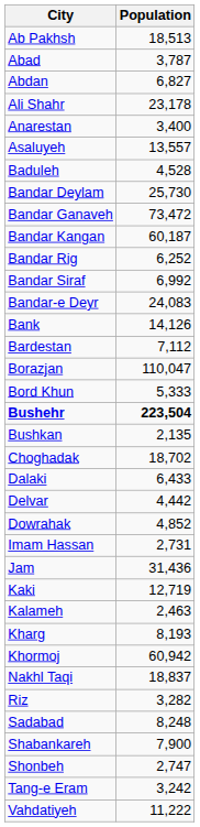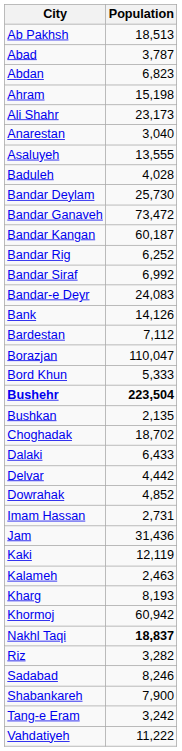Abdan | Population: 6,827 -> 6,823
+ row: Ahram | 15,198
Ali Shahr | Population: 23,178 -> 23,173
Anarestan | Population: 3,400 -> 3,040
Asaluyeh | Population: 13,557 -> 13,555
Baduleh | Population: 4,528 -> 4,028
Kaki | Population: 12,719 -> 12,119
Nakhl Taqi | Population: normal -> bold
Sadabad | Population: 8,248 -> 8,246
- row: Shonbeh | 2,747
